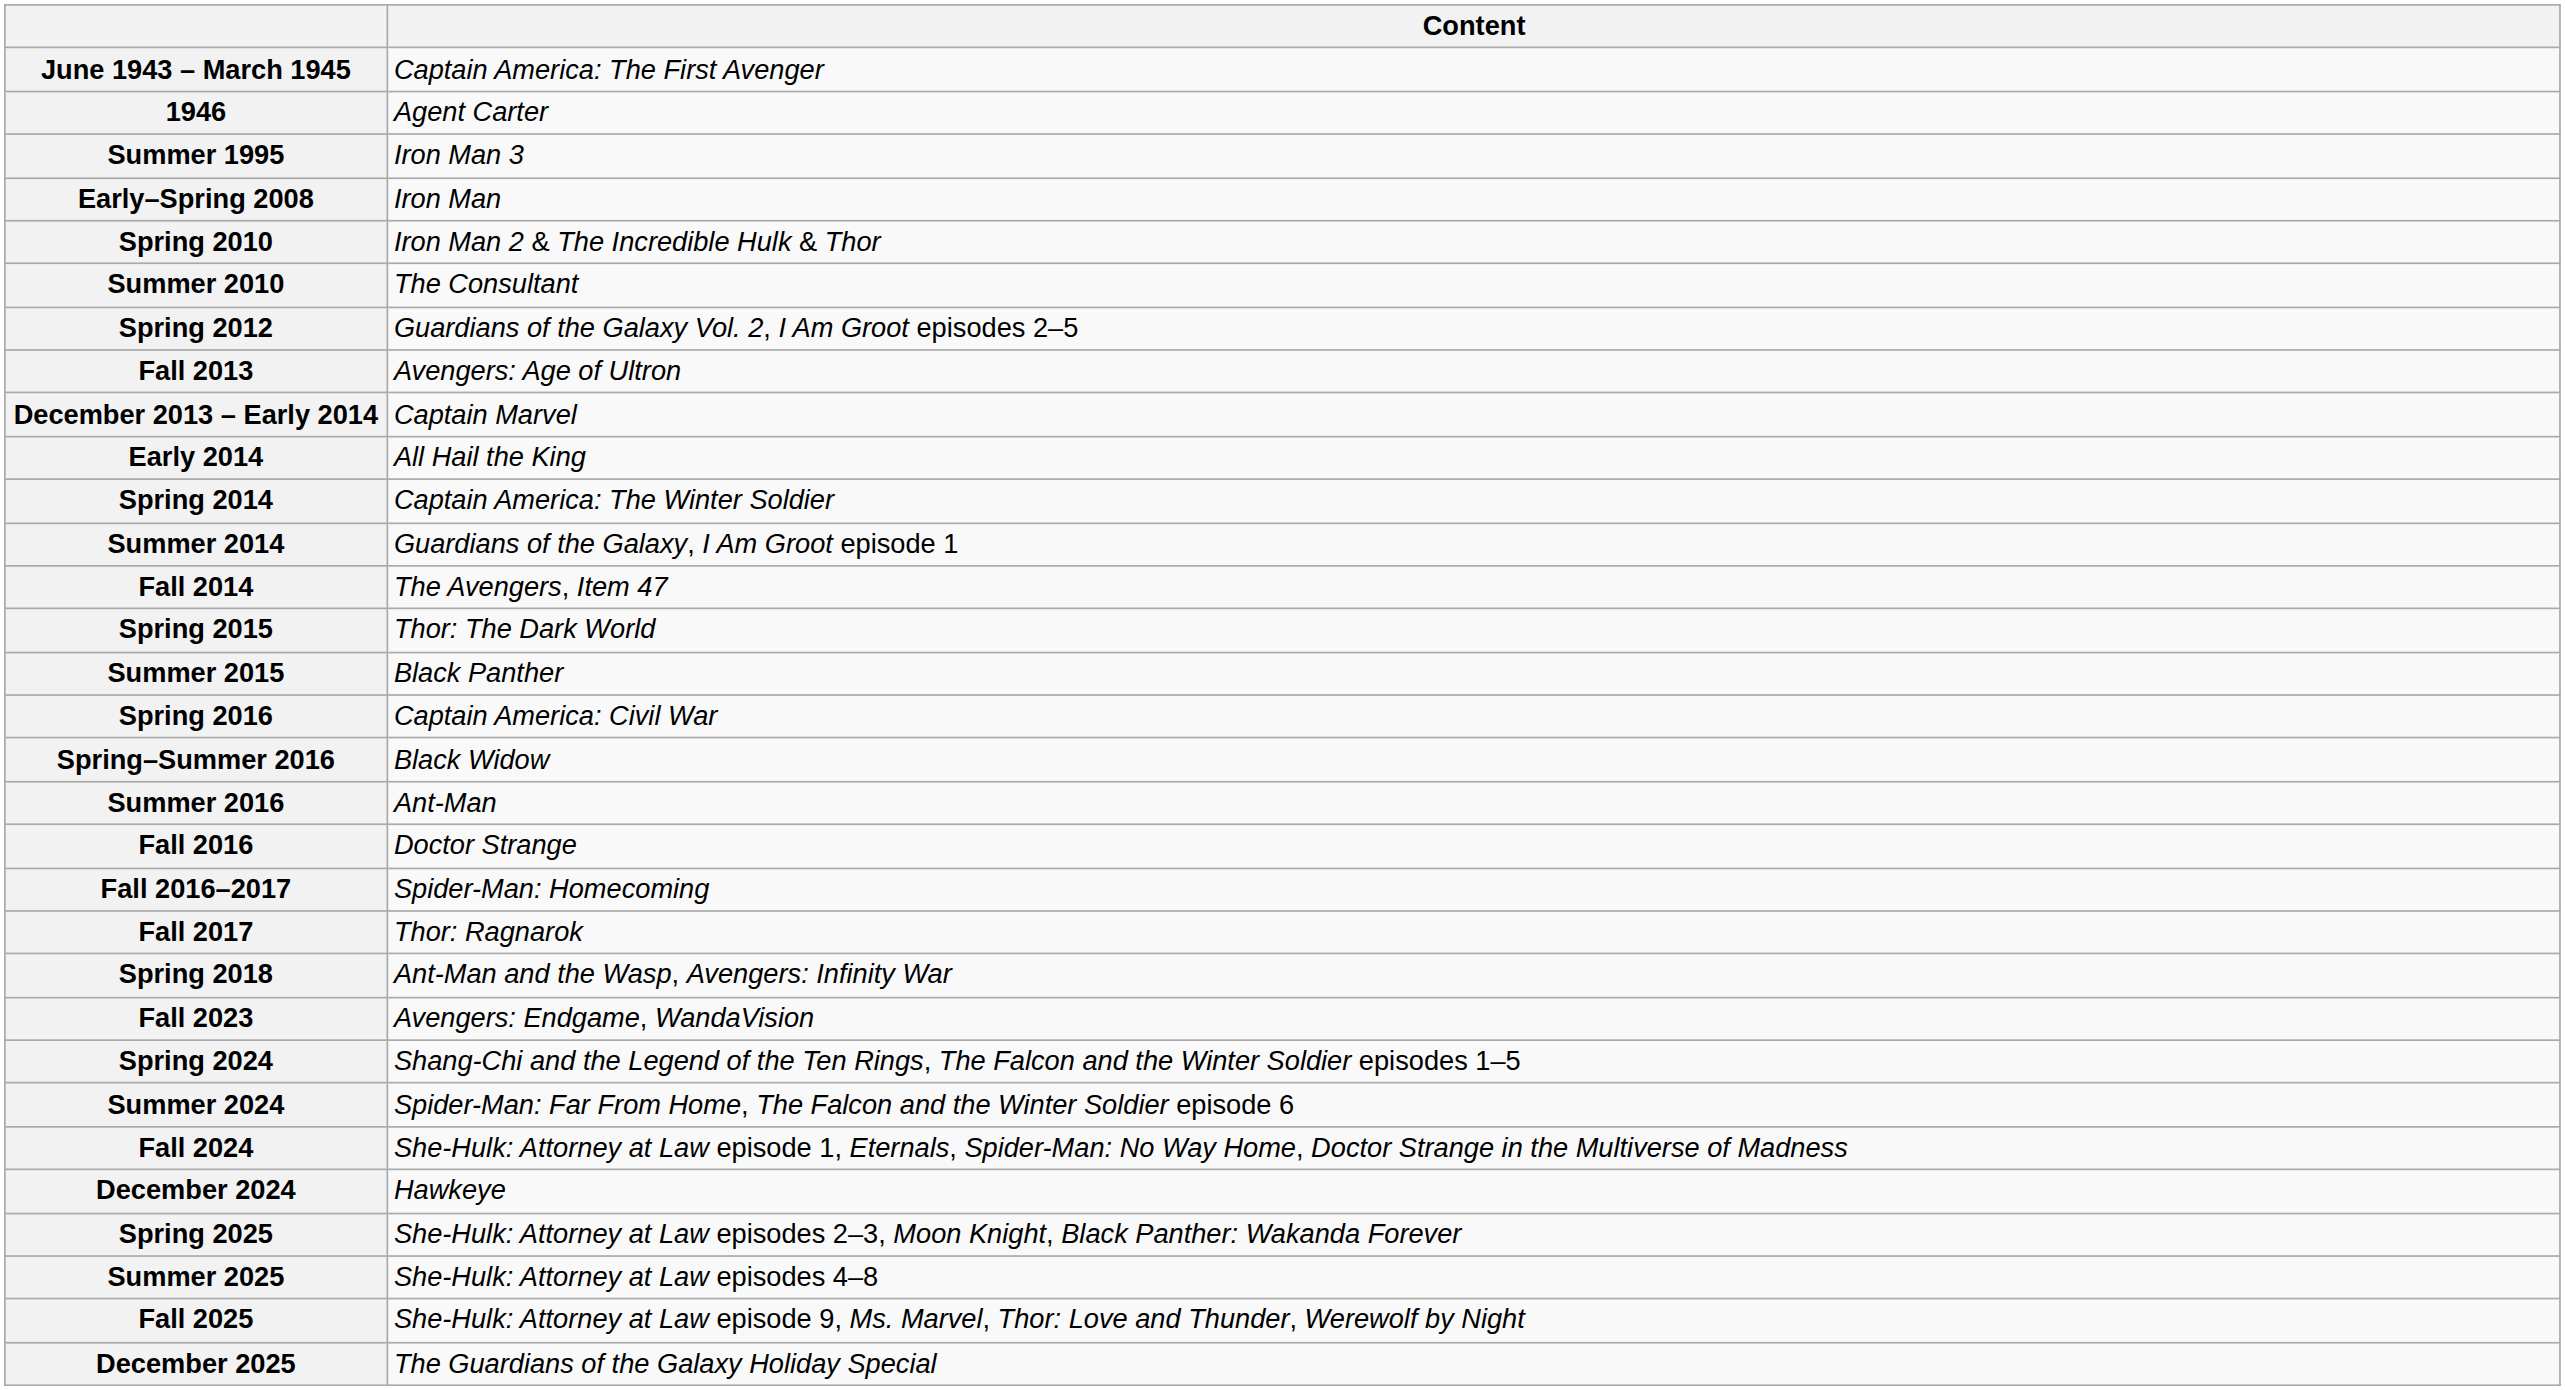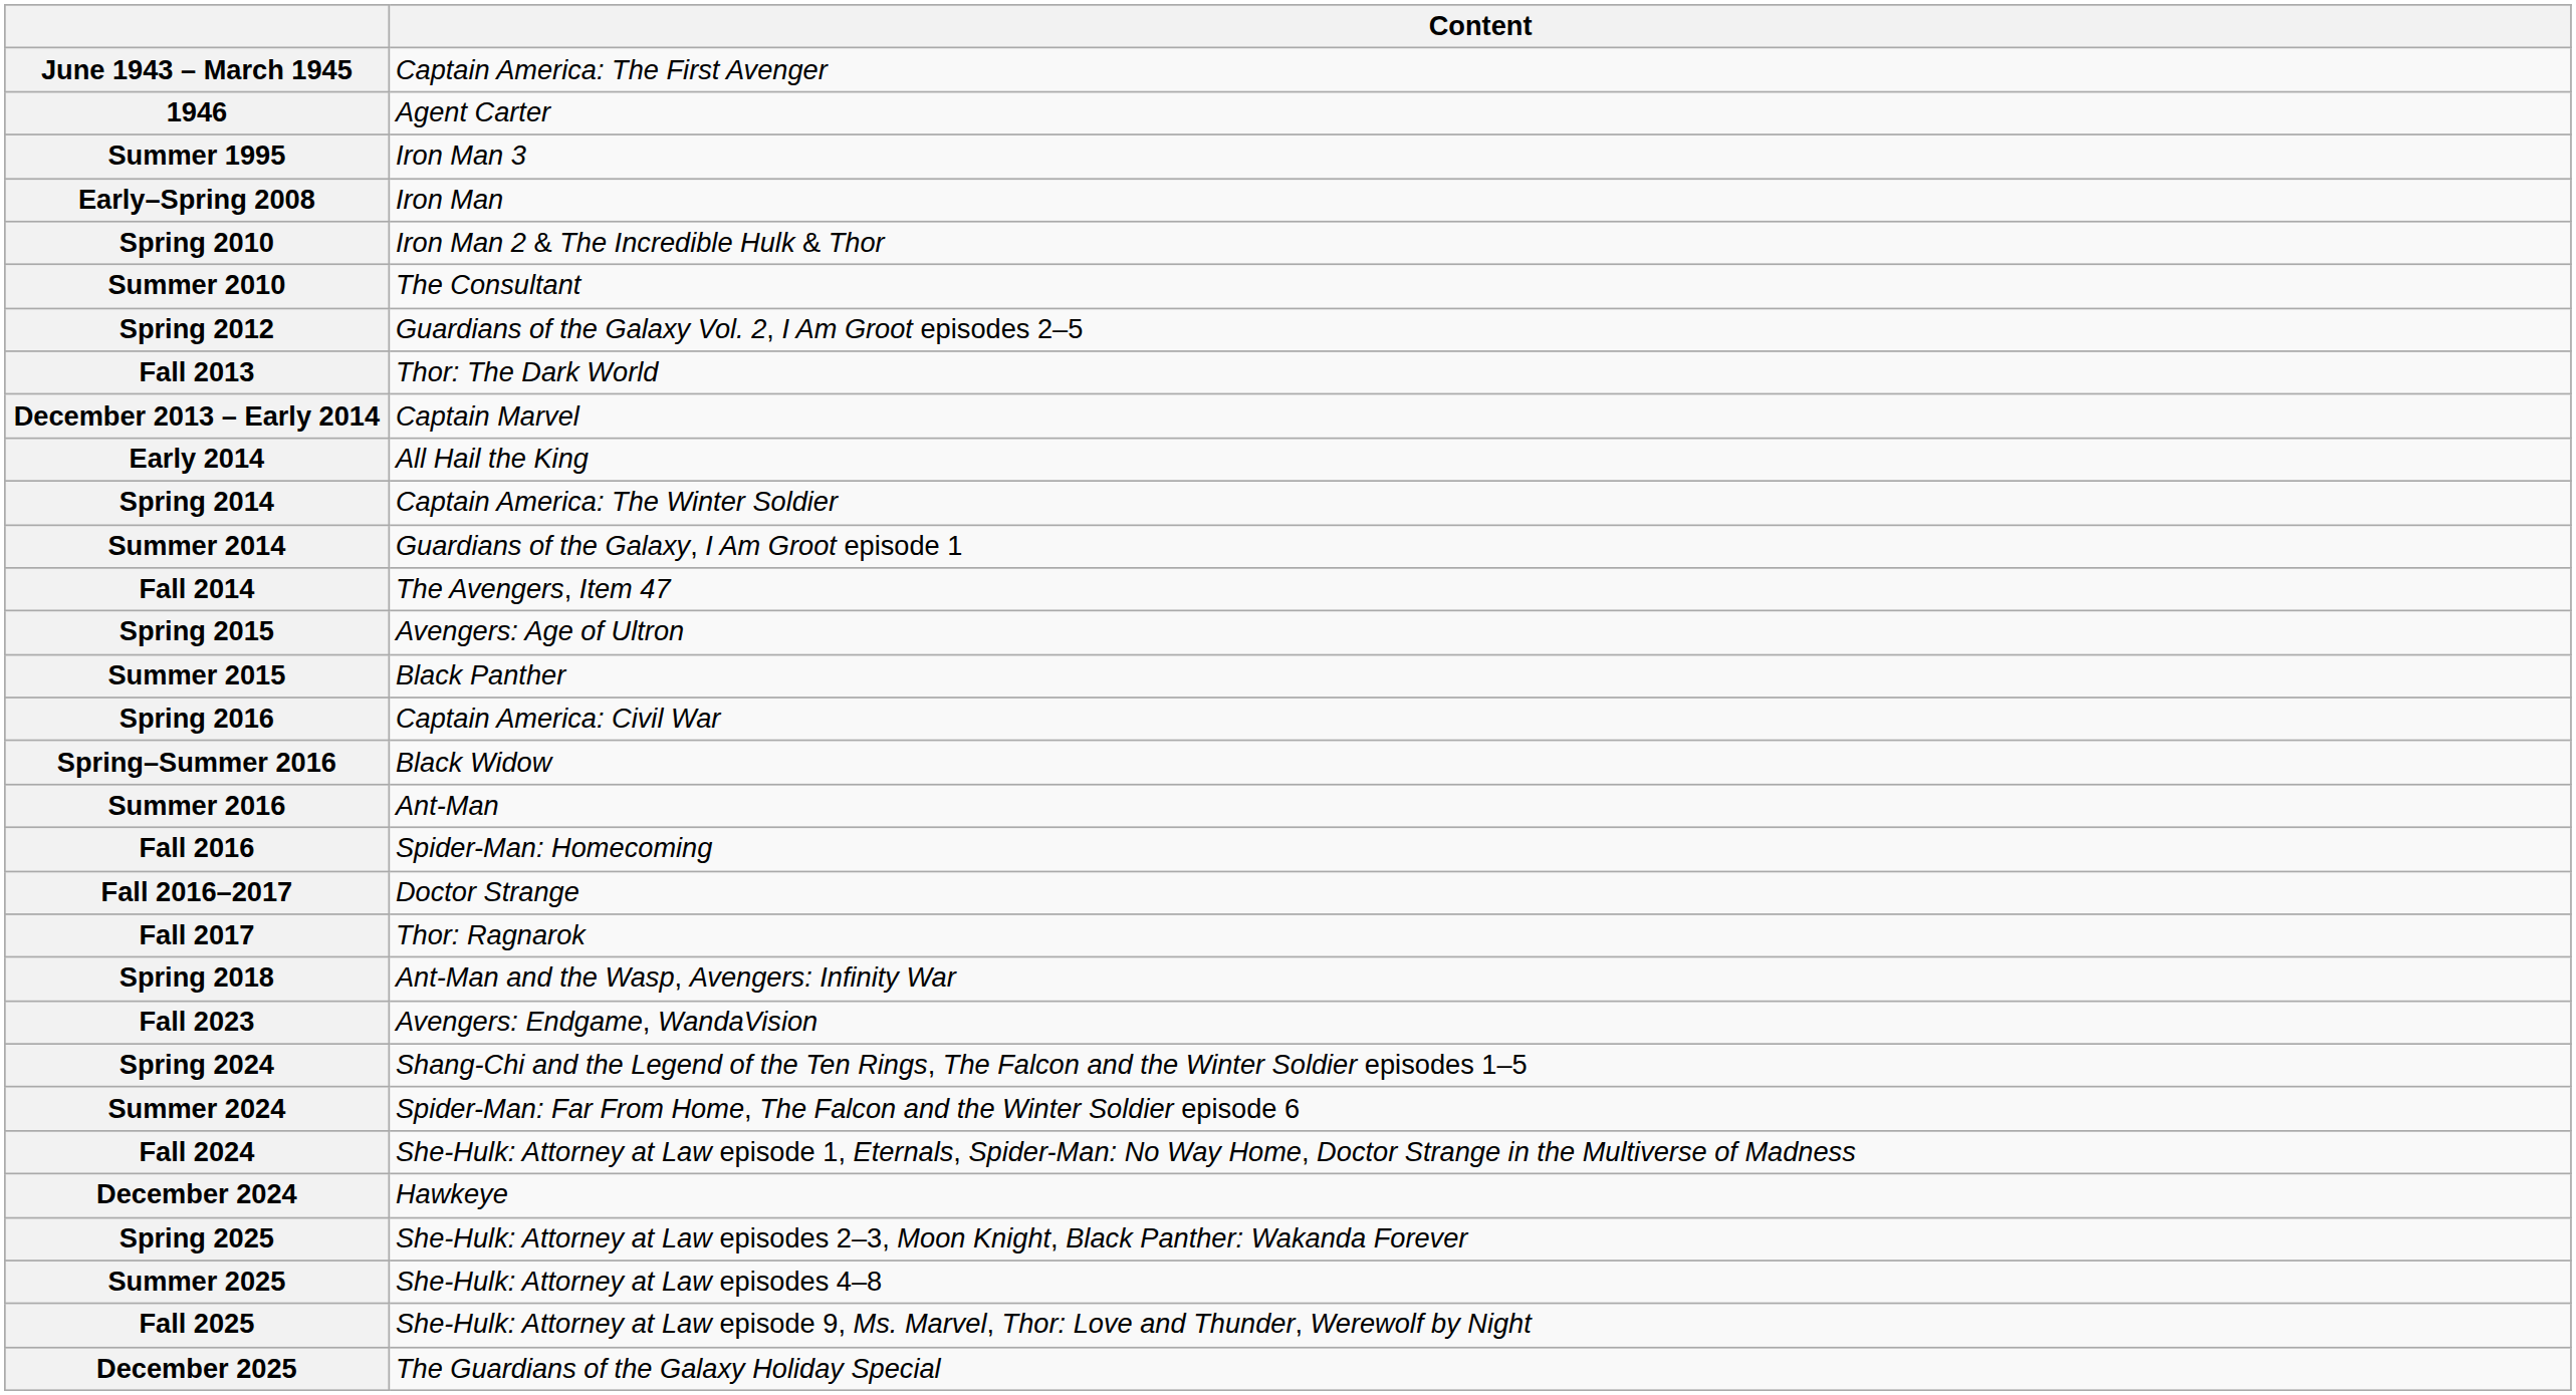Fall 2013 | Content: Avengers: Age of Ultron -> Thor: The Dark World
Spring 2015 | Content: Thor: The Dark World -> Avengers: Age of Ultron
Fall 2016 | Content: Doctor Strange -> Spider-Man: Homecoming
Fall 2016–2017 | Content: Spider-Man: Homecoming -> Doctor Strange
